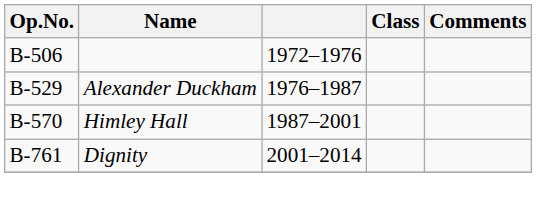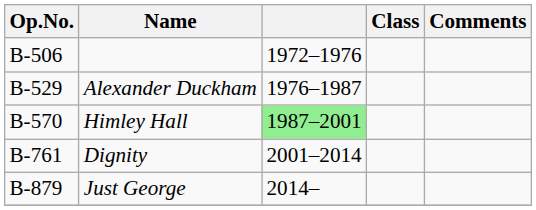Himley Hall | column 3: no background -> lightgreen background
+ row: B-879 | Just George | 2014–
